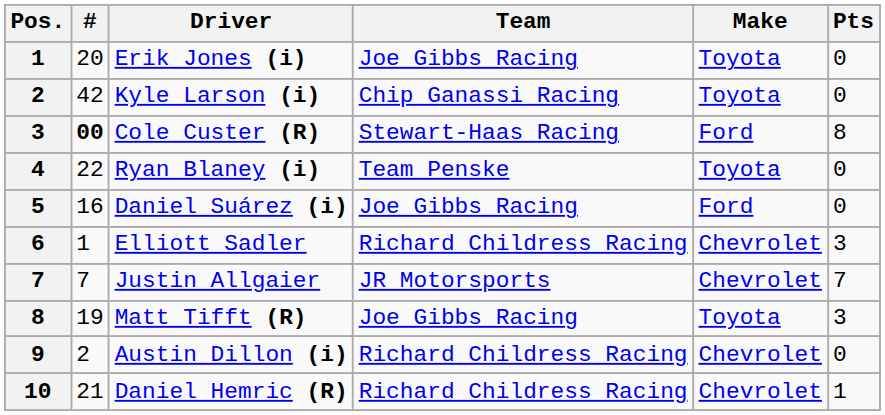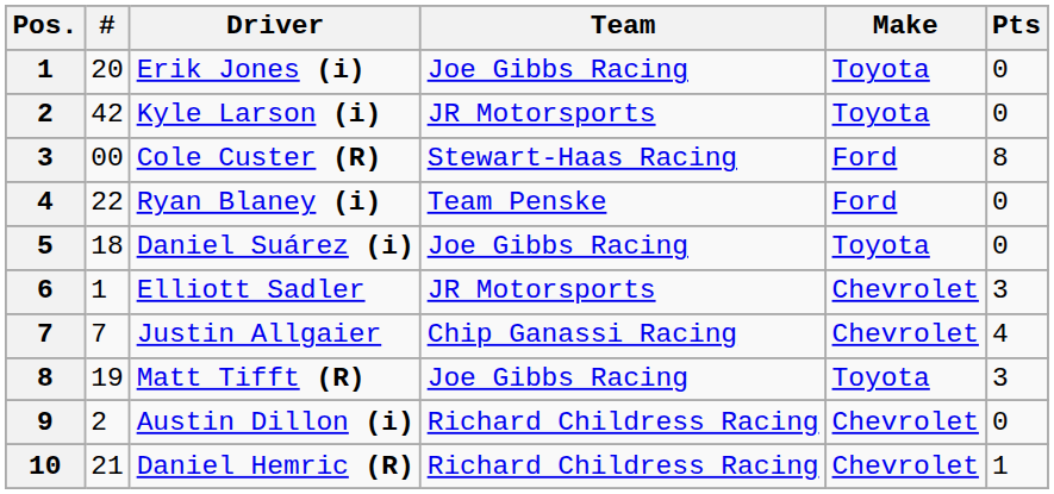Kyle Larson (i) | Team: Chip Ganassi Racing -> JR Motorsports
Cole Custer (R) | #: bold -> normal
Ryan Blaney (i) | Make: Toyota -> Ford
Daniel Suárez (i) | #: 16 -> 18
Daniel Suárez (i) | Make: Ford -> Toyota
Elliott Sadler | Team: Richard Childress Racing -> JR Motorsports
Justin Allgaier | Team: JR Motorsports -> Chip Ganassi Racing
Justin Allgaier | Pts: 7 -> 4
